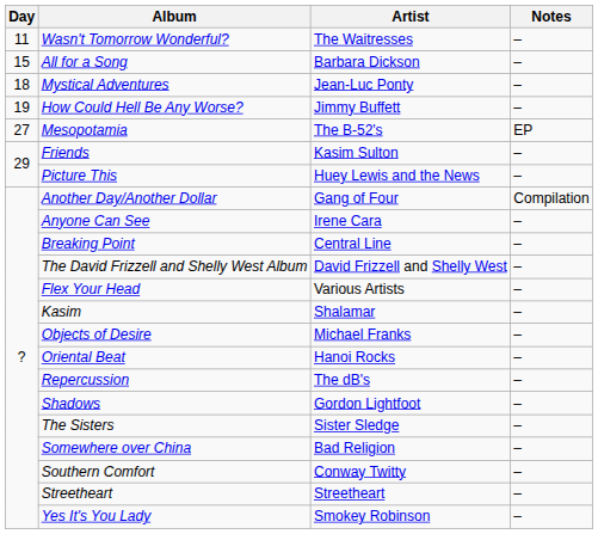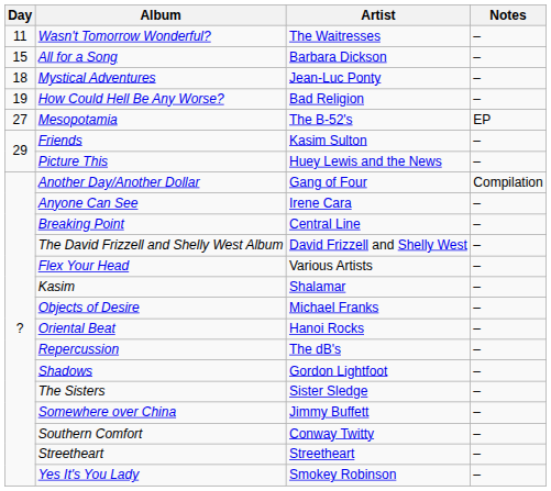How Could Hell Be Any Worse? | Artist: Jimmy Buffett -> Bad Religion
Somewhere over China | Artist: Bad Religion -> Jimmy Buffett
